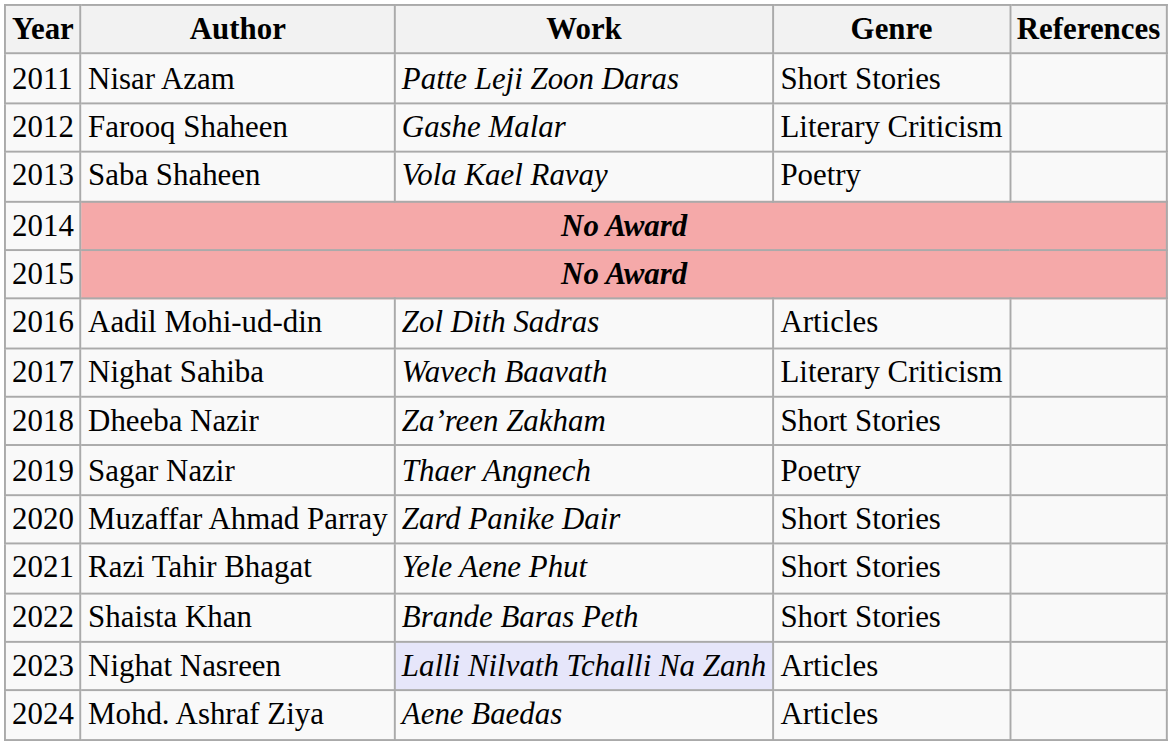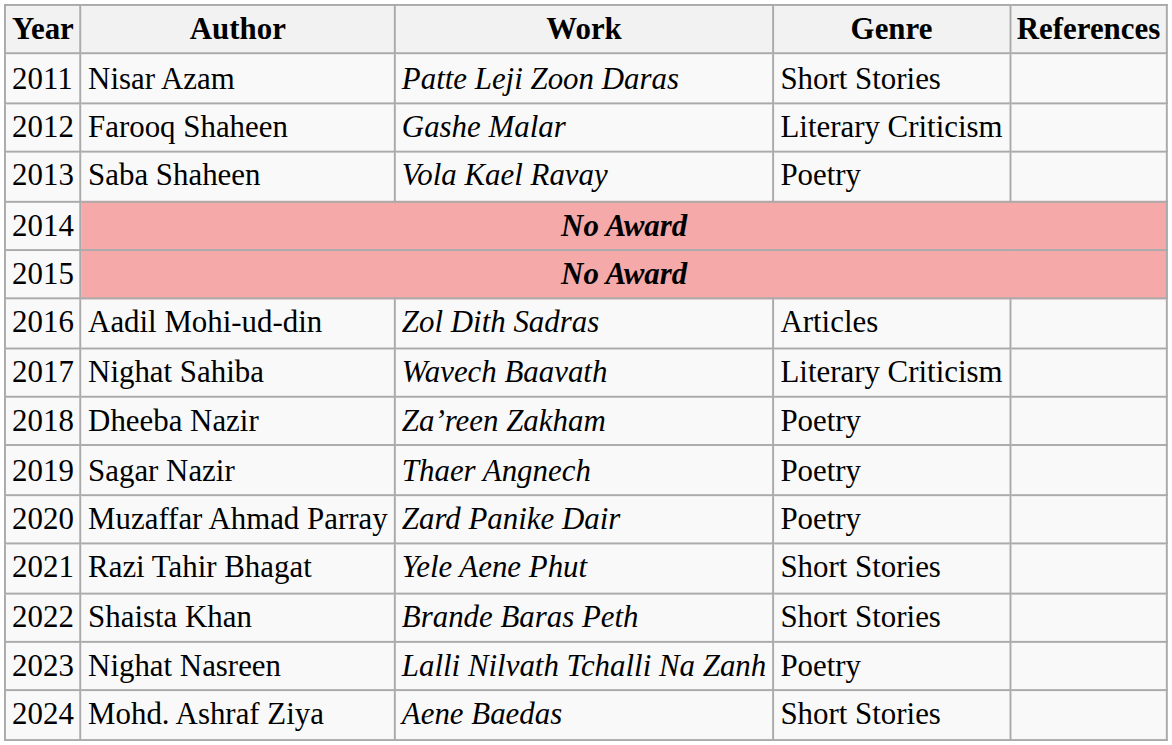Dheeba Nazir | Genre: Short Stories -> Poetry
Muzaffar Ahmad Parray | Genre: Short Stories -> Poetry
Nighat Nasreen | Work: lavender background -> no background
Nighat Nasreen | Genre: Articles -> Poetry
Mohd. Ashraf Ziya | Genre: Articles -> Short Stories
